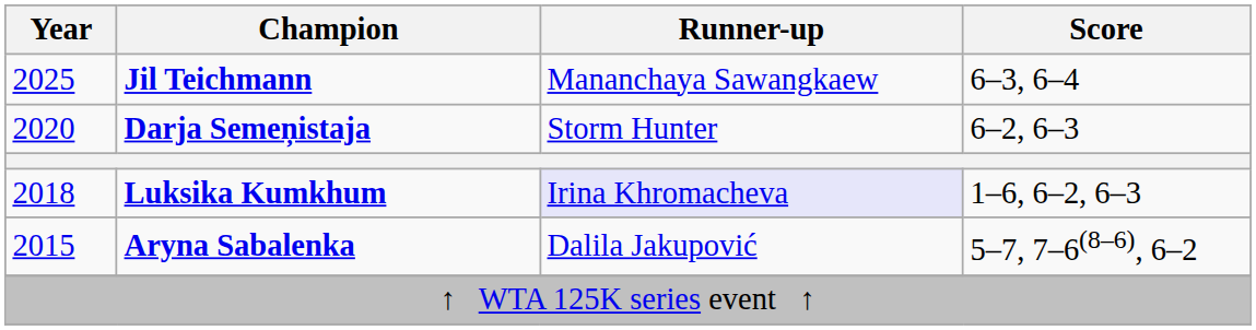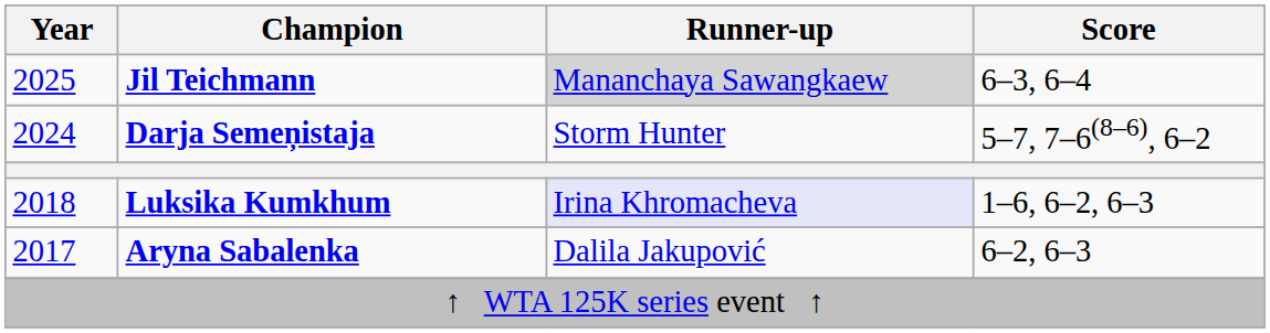Jil Teichmann | Runner-up: no background -> lightgrey background
Darja Semeņistaja | Year: 2020 -> 2024
Darja Semeņistaja | Score: 6–2, 6–3 -> 5–7, 7–6(8–6), 6–2
Aryna Sabalenka | Year: 2015 -> 2017
Aryna Sabalenka | Score: 5–7, 7–6(8–6), 6–2 -> 6–2, 6–3
